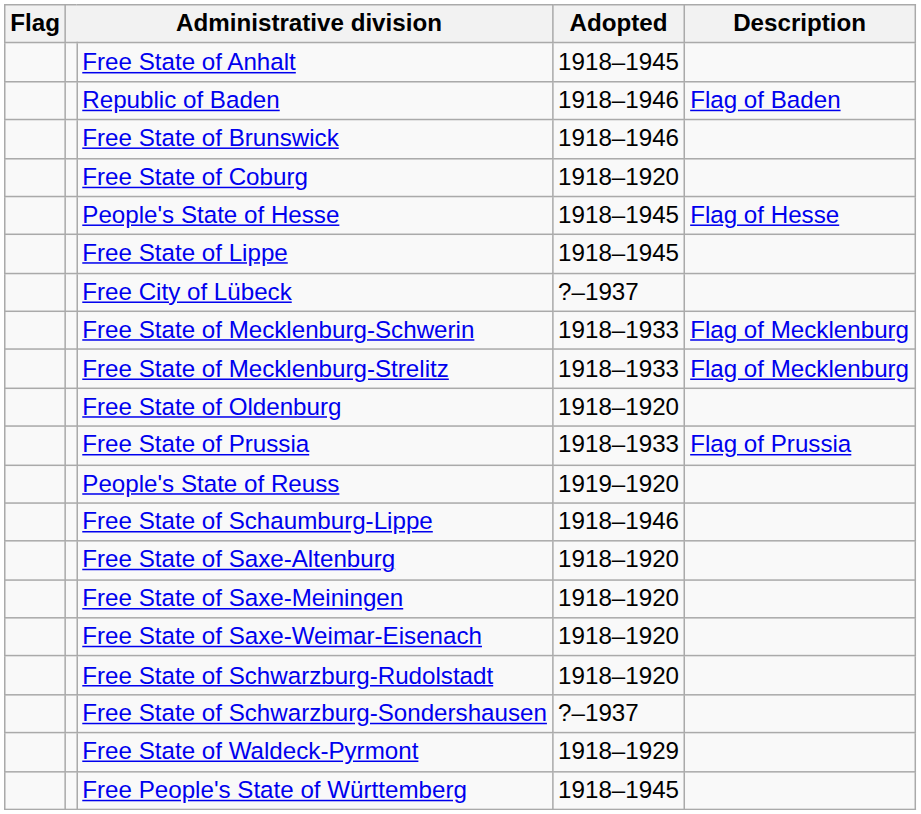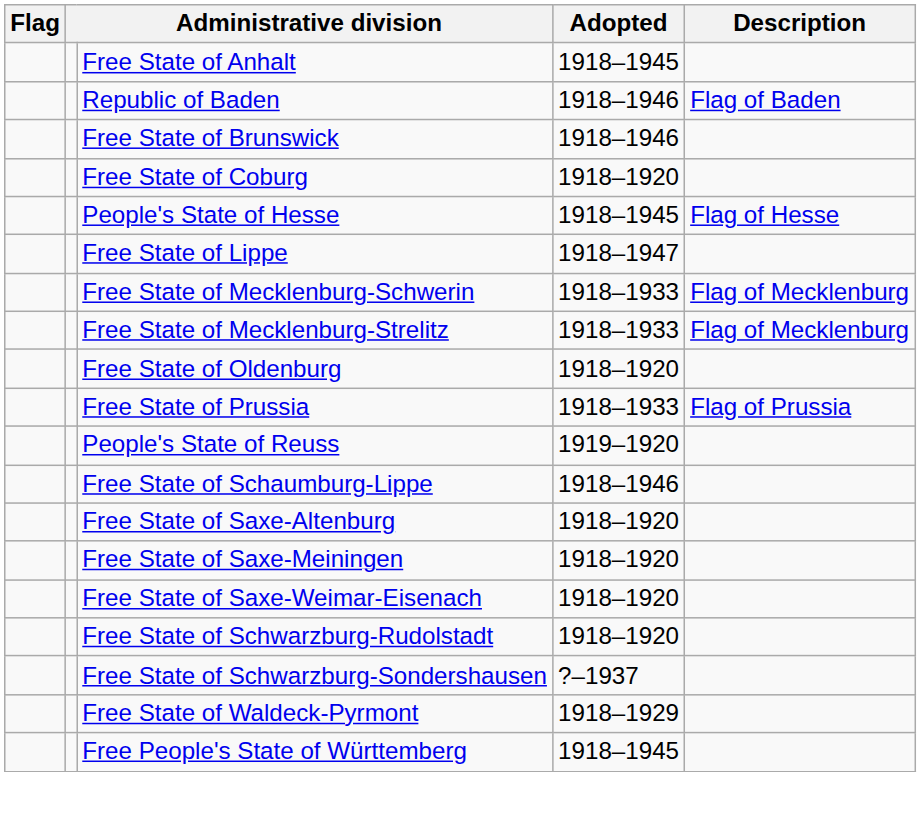Free State of Lippe | Adopted: 1918–1945 -> 1918–1947
- row: Free City of Lübeck | ?–1937
